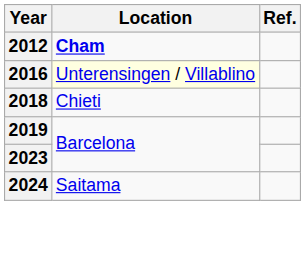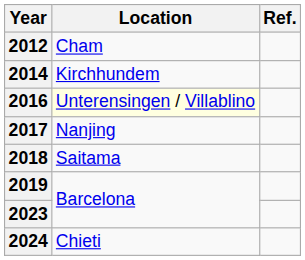2012 | Location: bold -> normal
+ row: 2014 | Kirchhundem
+ row: 2017 | Nanjing
2018 | Location: Chieti -> Saitama
2024 | Location: Saitama -> Chieti
